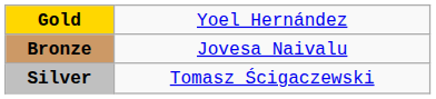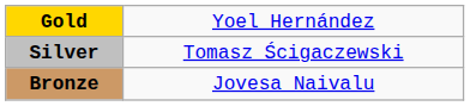rows swapped: Silver <-> Bronze
